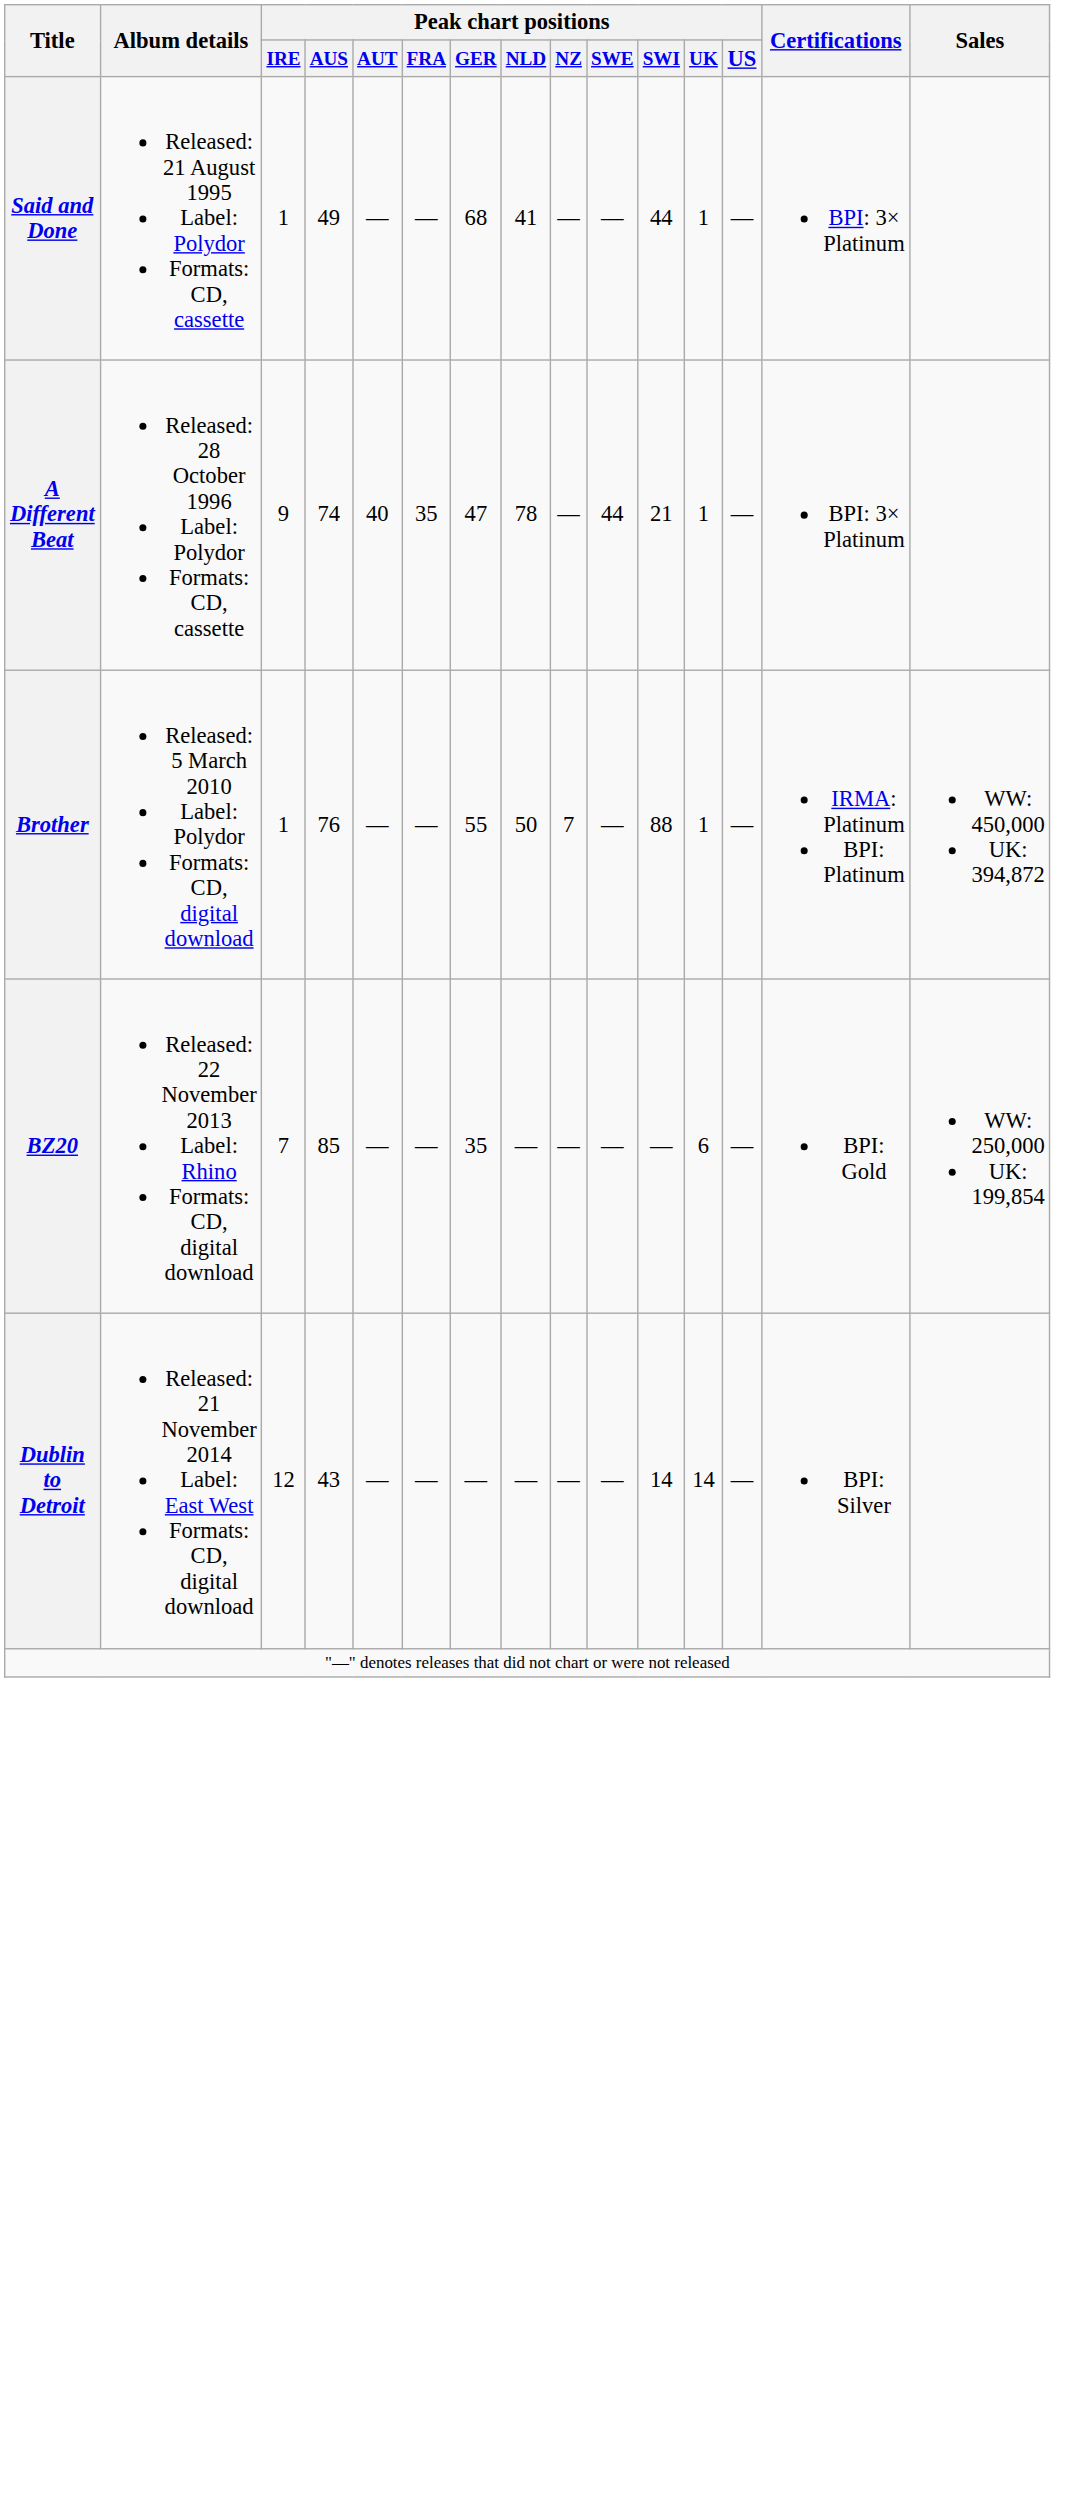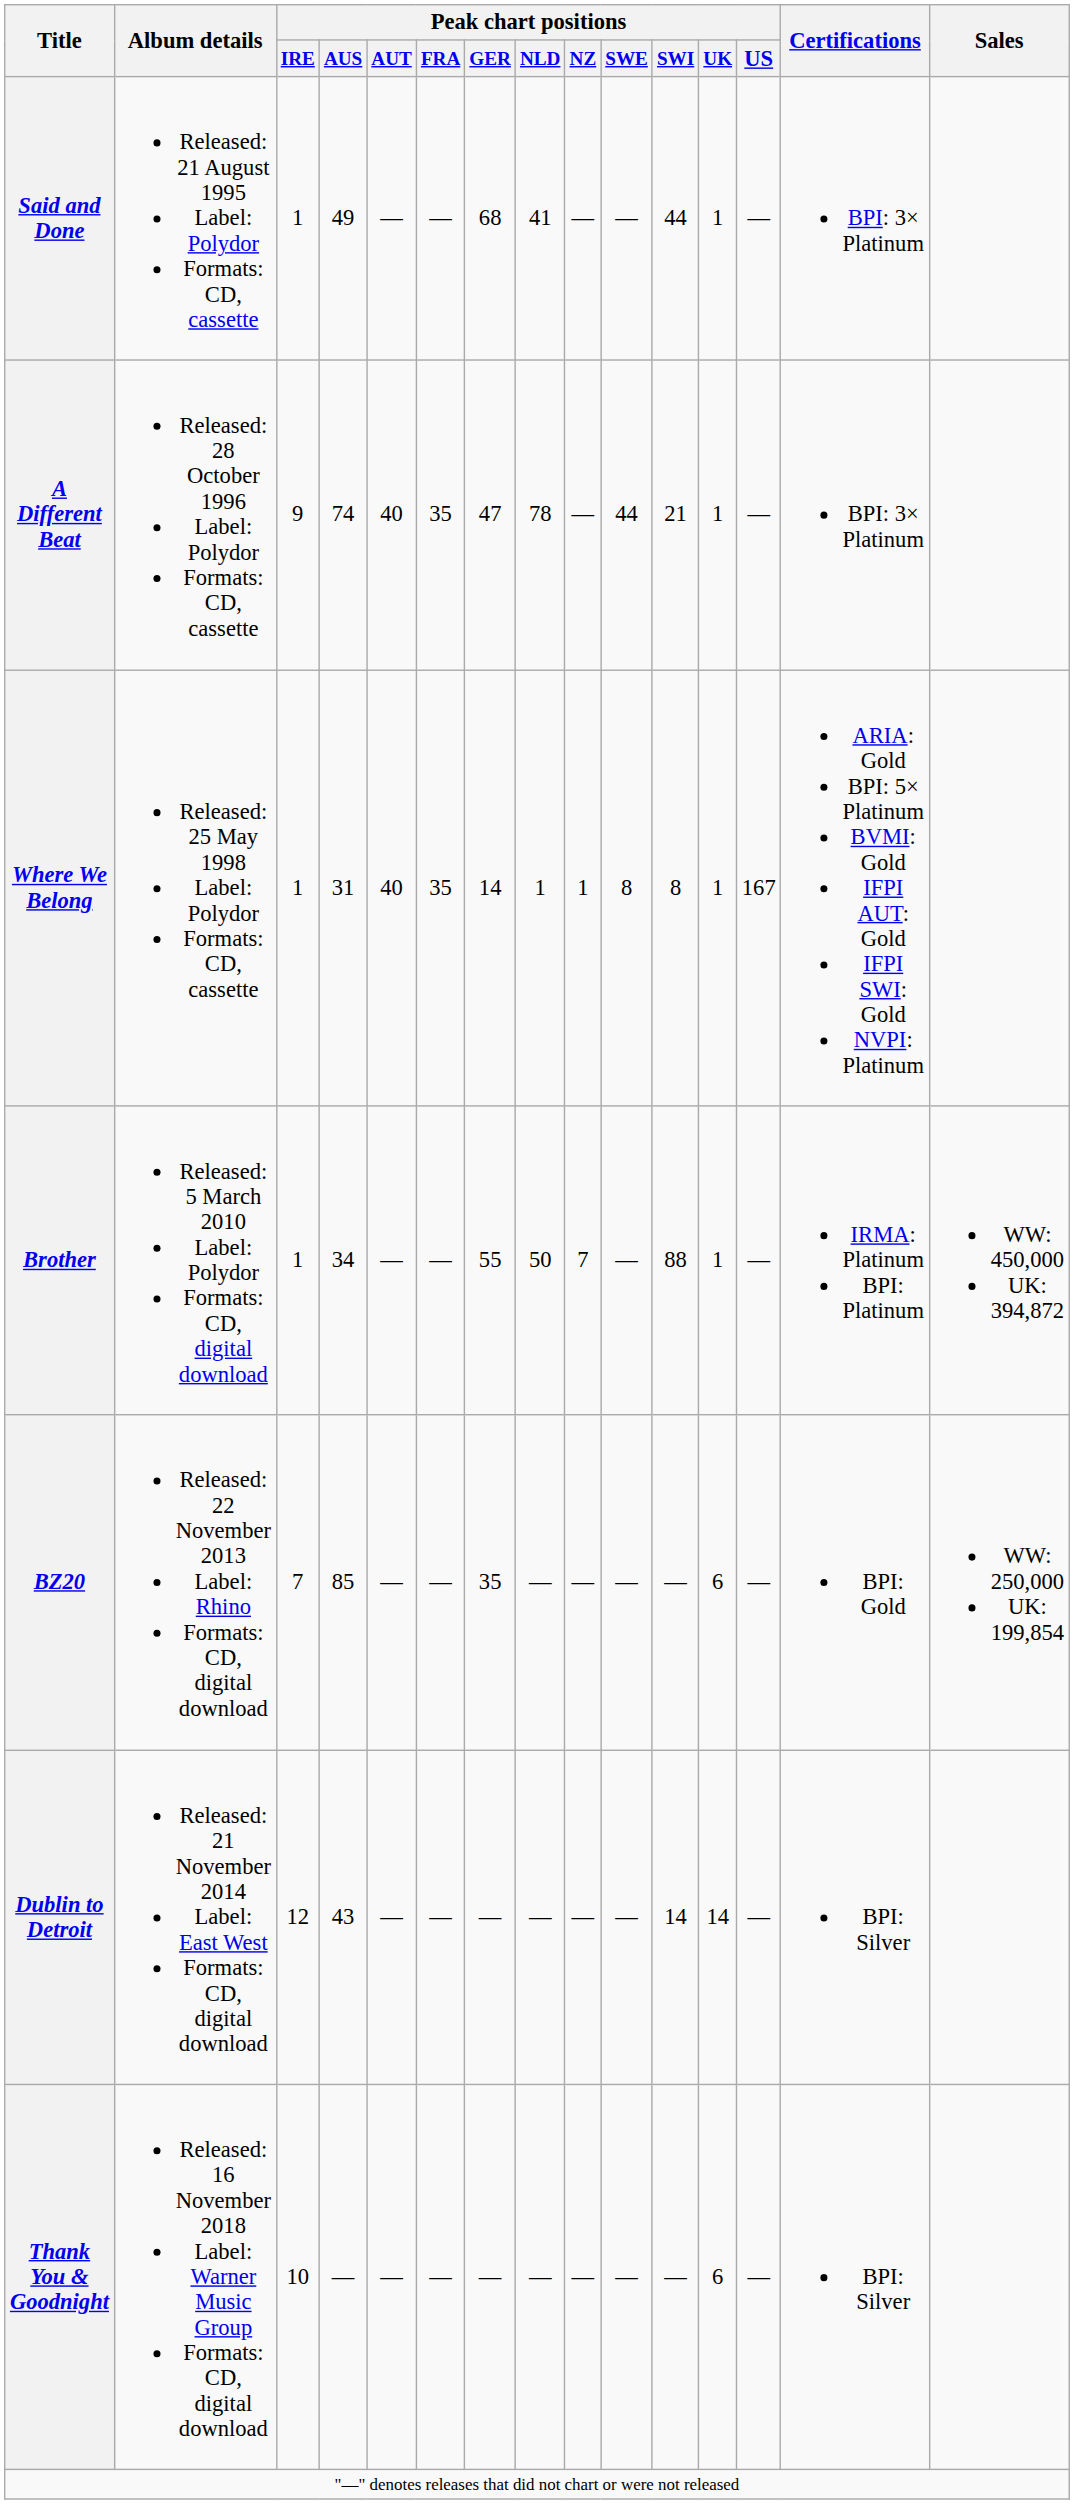+ row: Where We Belong | Released: 25 May 1998 Label: Polydor Formats: CD, cassette | 1 | 31 | 40 | 35 | 14 | 1 | 1 | 8 | 8 | 1 | 167 | ARIA: Gold BPI: 5× Platinum BVMI: Gold IFPI AUT: Gold IFPI SWI: Gold NVPI: Platinum
Brother | Peak chart positions / AUS: 76 -> 34
+ row: Thank You & Goodnight | Released: 16 November 2018 Label: Warner Music Group Formats: CD, digital download | 10 | — | — | — | — | — | — | — | — | 6 | — | BPI: Silver
